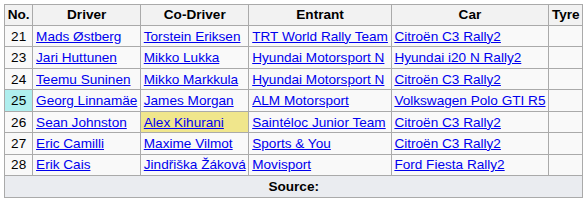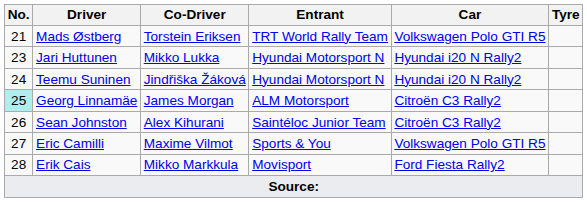Mads Østberg | Car: Citroën C3 Rally2 -> Volkswagen Polo GTI R5
Teemu Suninen | Co-Driver: Mikko Markkula -> Jindřiška Žáková
Teemu Suninen | Car: Citroën C3 Rally2 -> Hyundai i20 N Rally2
Georg Linnamäe | Car: Volkswagen Polo GTI R5 -> Citroën C3 Rally2
Sean Johnston | Co-Driver: khaki background -> no background
Eric Camilli | Car: Citroën C3 Rally2 -> Volkswagen Polo GTI R5
Erik Cais | Co-Driver: Jindřiška Žáková -> Mikko Markkula
